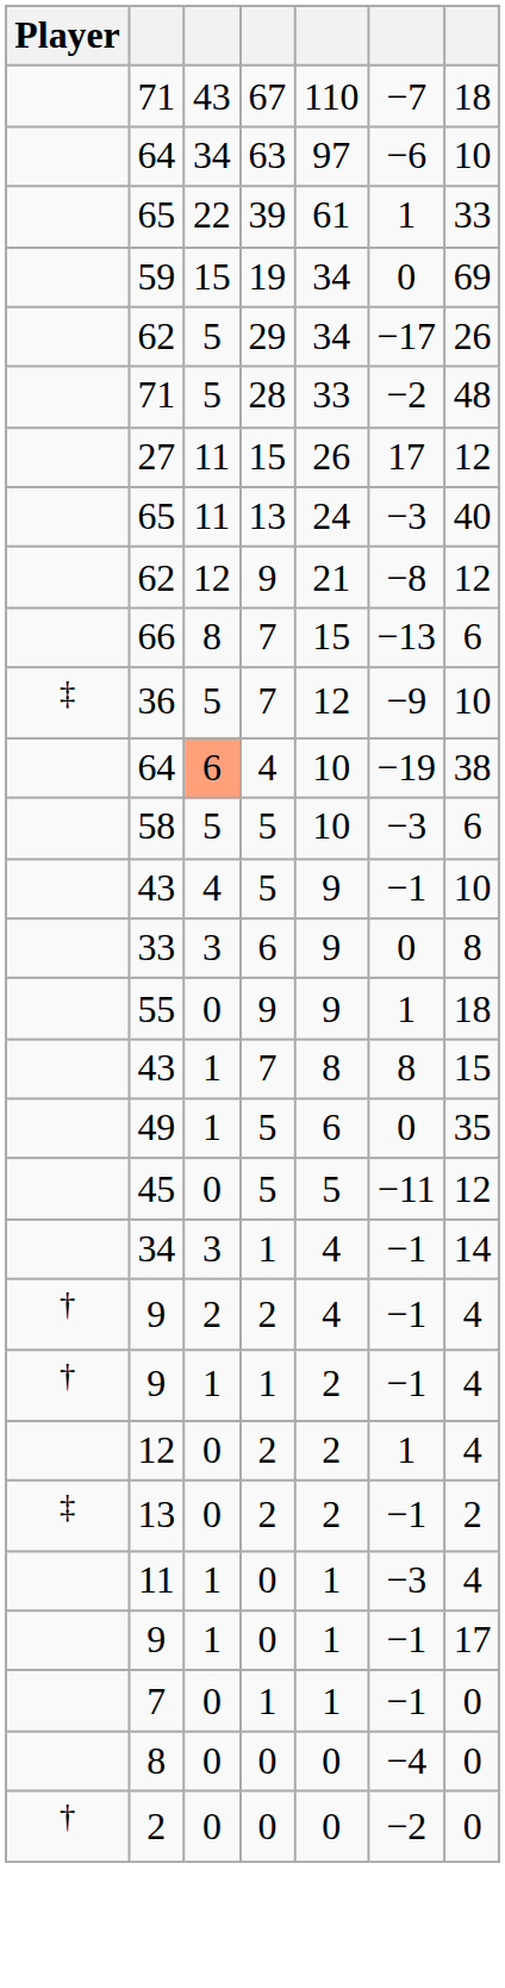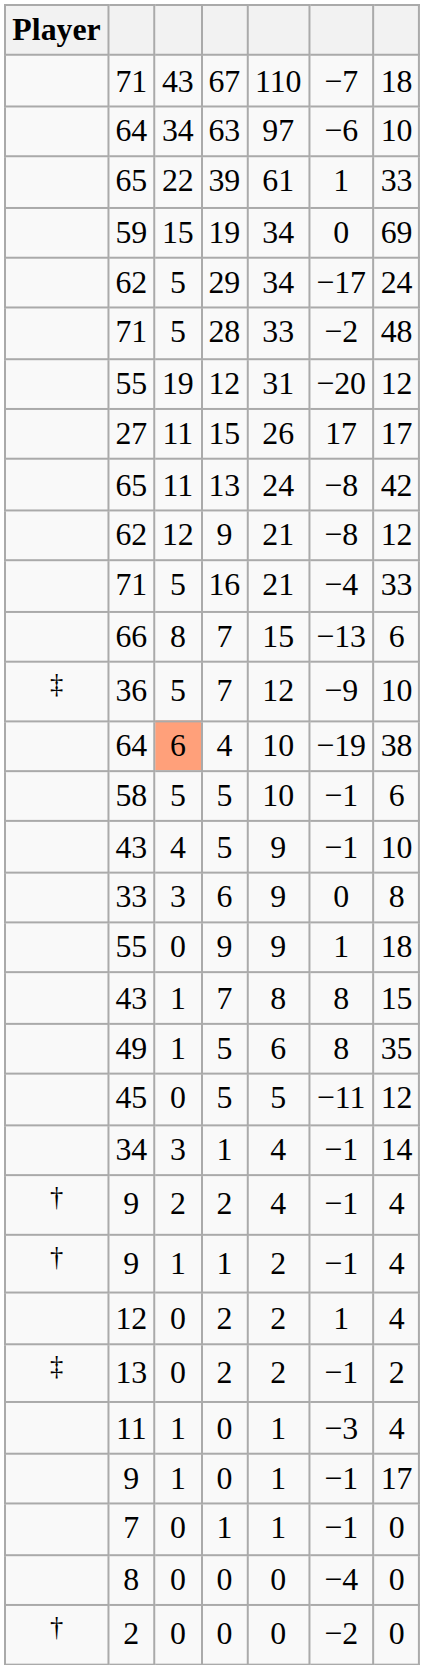62 / 29 | column 7: 26 -> 24
+ row: 55 | 19 | 12 | 31 | −20 | 12
27 | column 7: 12 -> 17
65 / 13 | column 6: −3 -> −8
65 / 13 | column 7: 40 -> 42
+ row: 71 | 5 | 16 | 21 | −4 | 33
58 | column 6: −3 -> −1
49 | column 6: 0 -> 8
